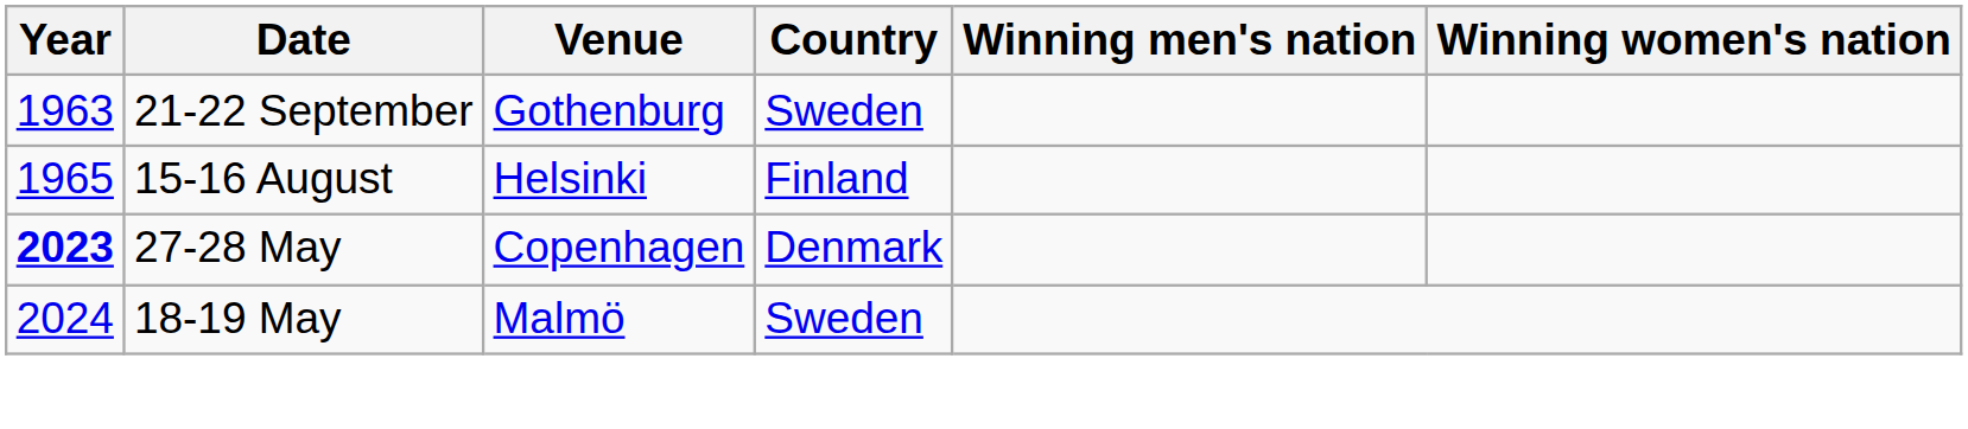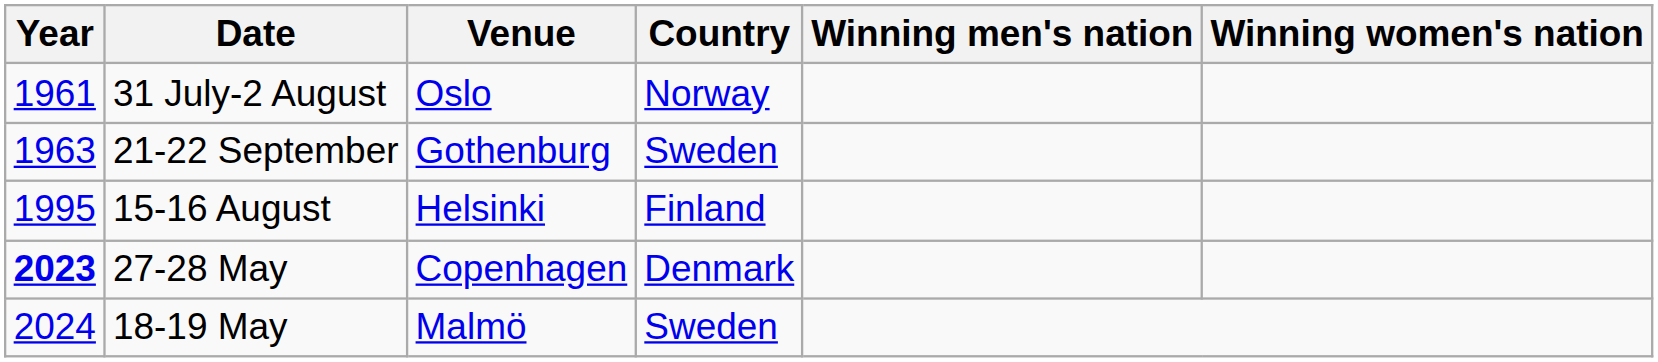+ row: 1961 | 31 July-2 August | Oslo | Norway
15-16 August | Year: 1965 -> 1995
